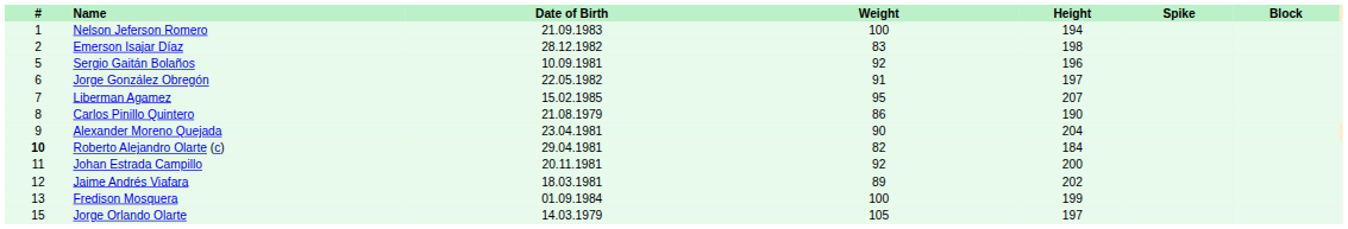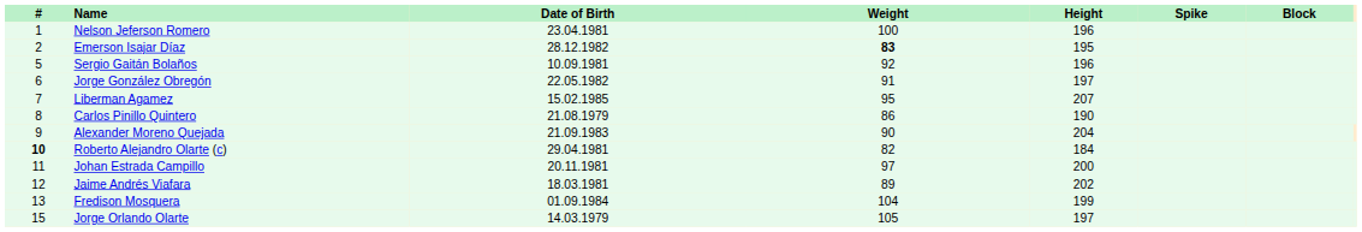Nelson Jeferson Romero | Date of Birth: 21.09.1983 -> 23.04.1981
Nelson Jeferson Romero | Height: 194 -> 196
Emerson Isajar Díaz | Weight: normal -> bold
Emerson Isajar Díaz | Height: 198 -> 195
Alexander Moreno Quejada | Date of Birth: 23.04.1981 -> 21.09.1983
Johan Estrada Campillo | Weight: 92 -> 97
Fredison Mosquera | Weight: 100 -> 104
